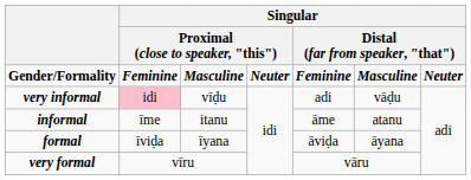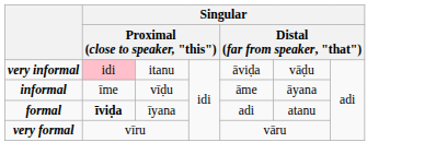- row: Gender/Formality | Feminine | Masculine | Neuter | Feminine | Masculine | Neuter
very informal | column 3: vīḍu -> itanu
very informal | column 5: adi -> āviḍa
informal | column 3: itanu -> vīḍu
informal | column 6: atanu -> āyana
formal | column 2: normal -> bold
formal | column 5: āviḍa -> adi
formal | column 6: āyana -> atanu
